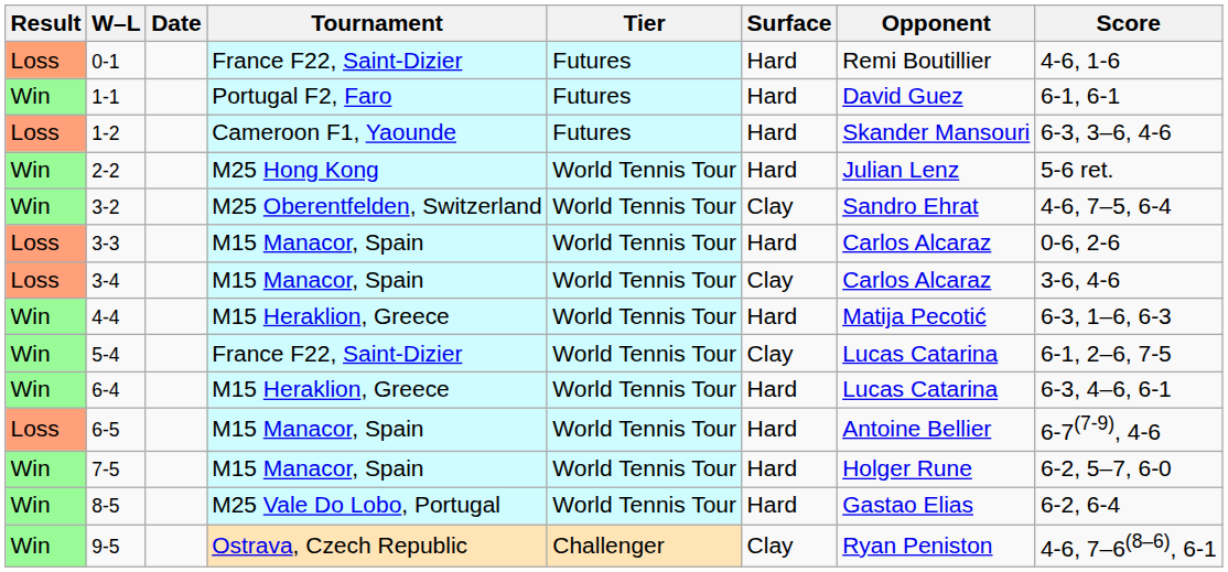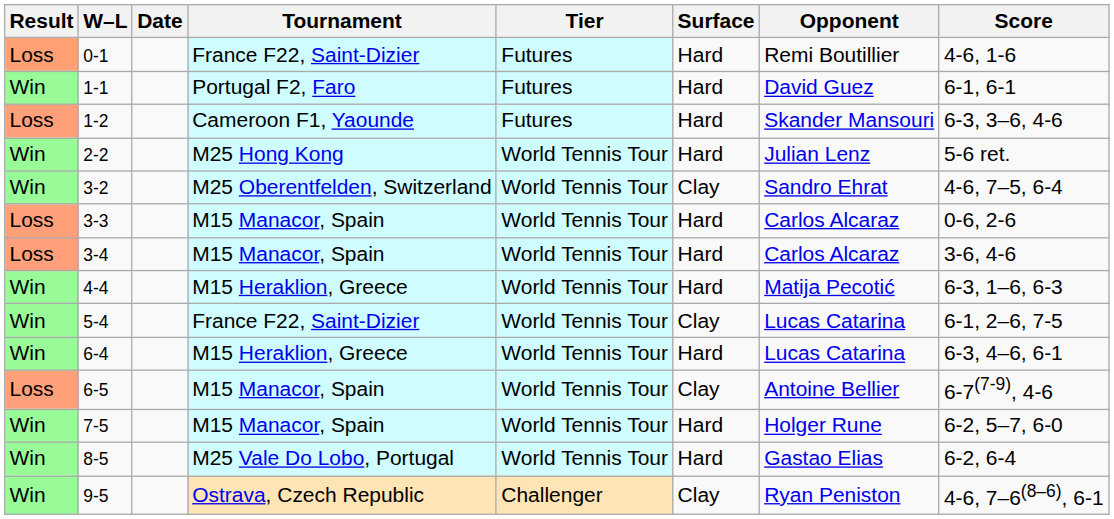3-4 | Surface: Clay -> Hard
6-5 | Surface: Hard -> Clay
